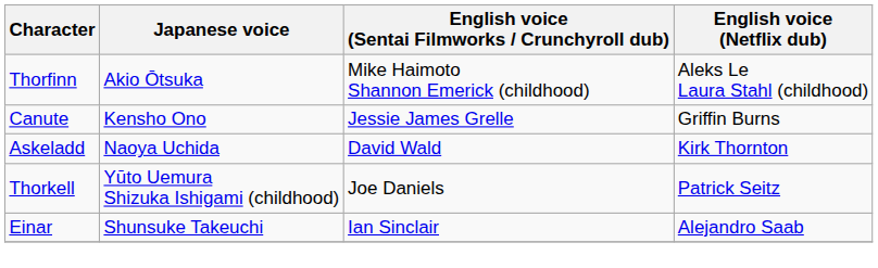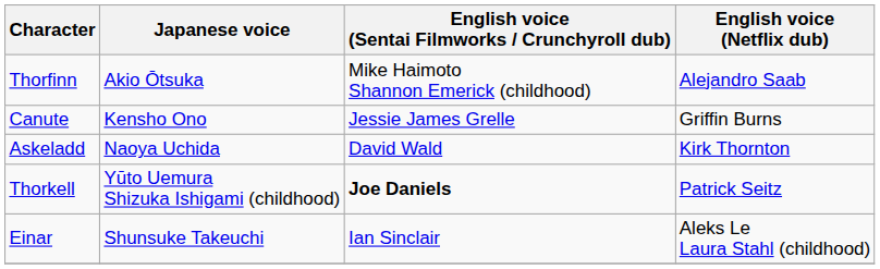Thorfinn | English voice (Netflix dub): Aleks Le Laura Stahl (childhood) -> Alejandro Saab
Thorkell | English voice (Sentai Filmworks / Crunchyroll dub): normal -> bold
Einar | English voice (Netflix dub): Alejandro Saab -> Aleks Le Laura Stahl (childhood)
